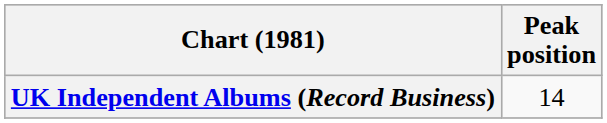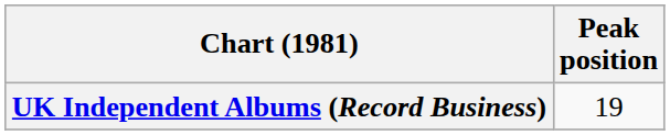UK Independent Albums (Record Business) | Peak position: 14 -> 19
